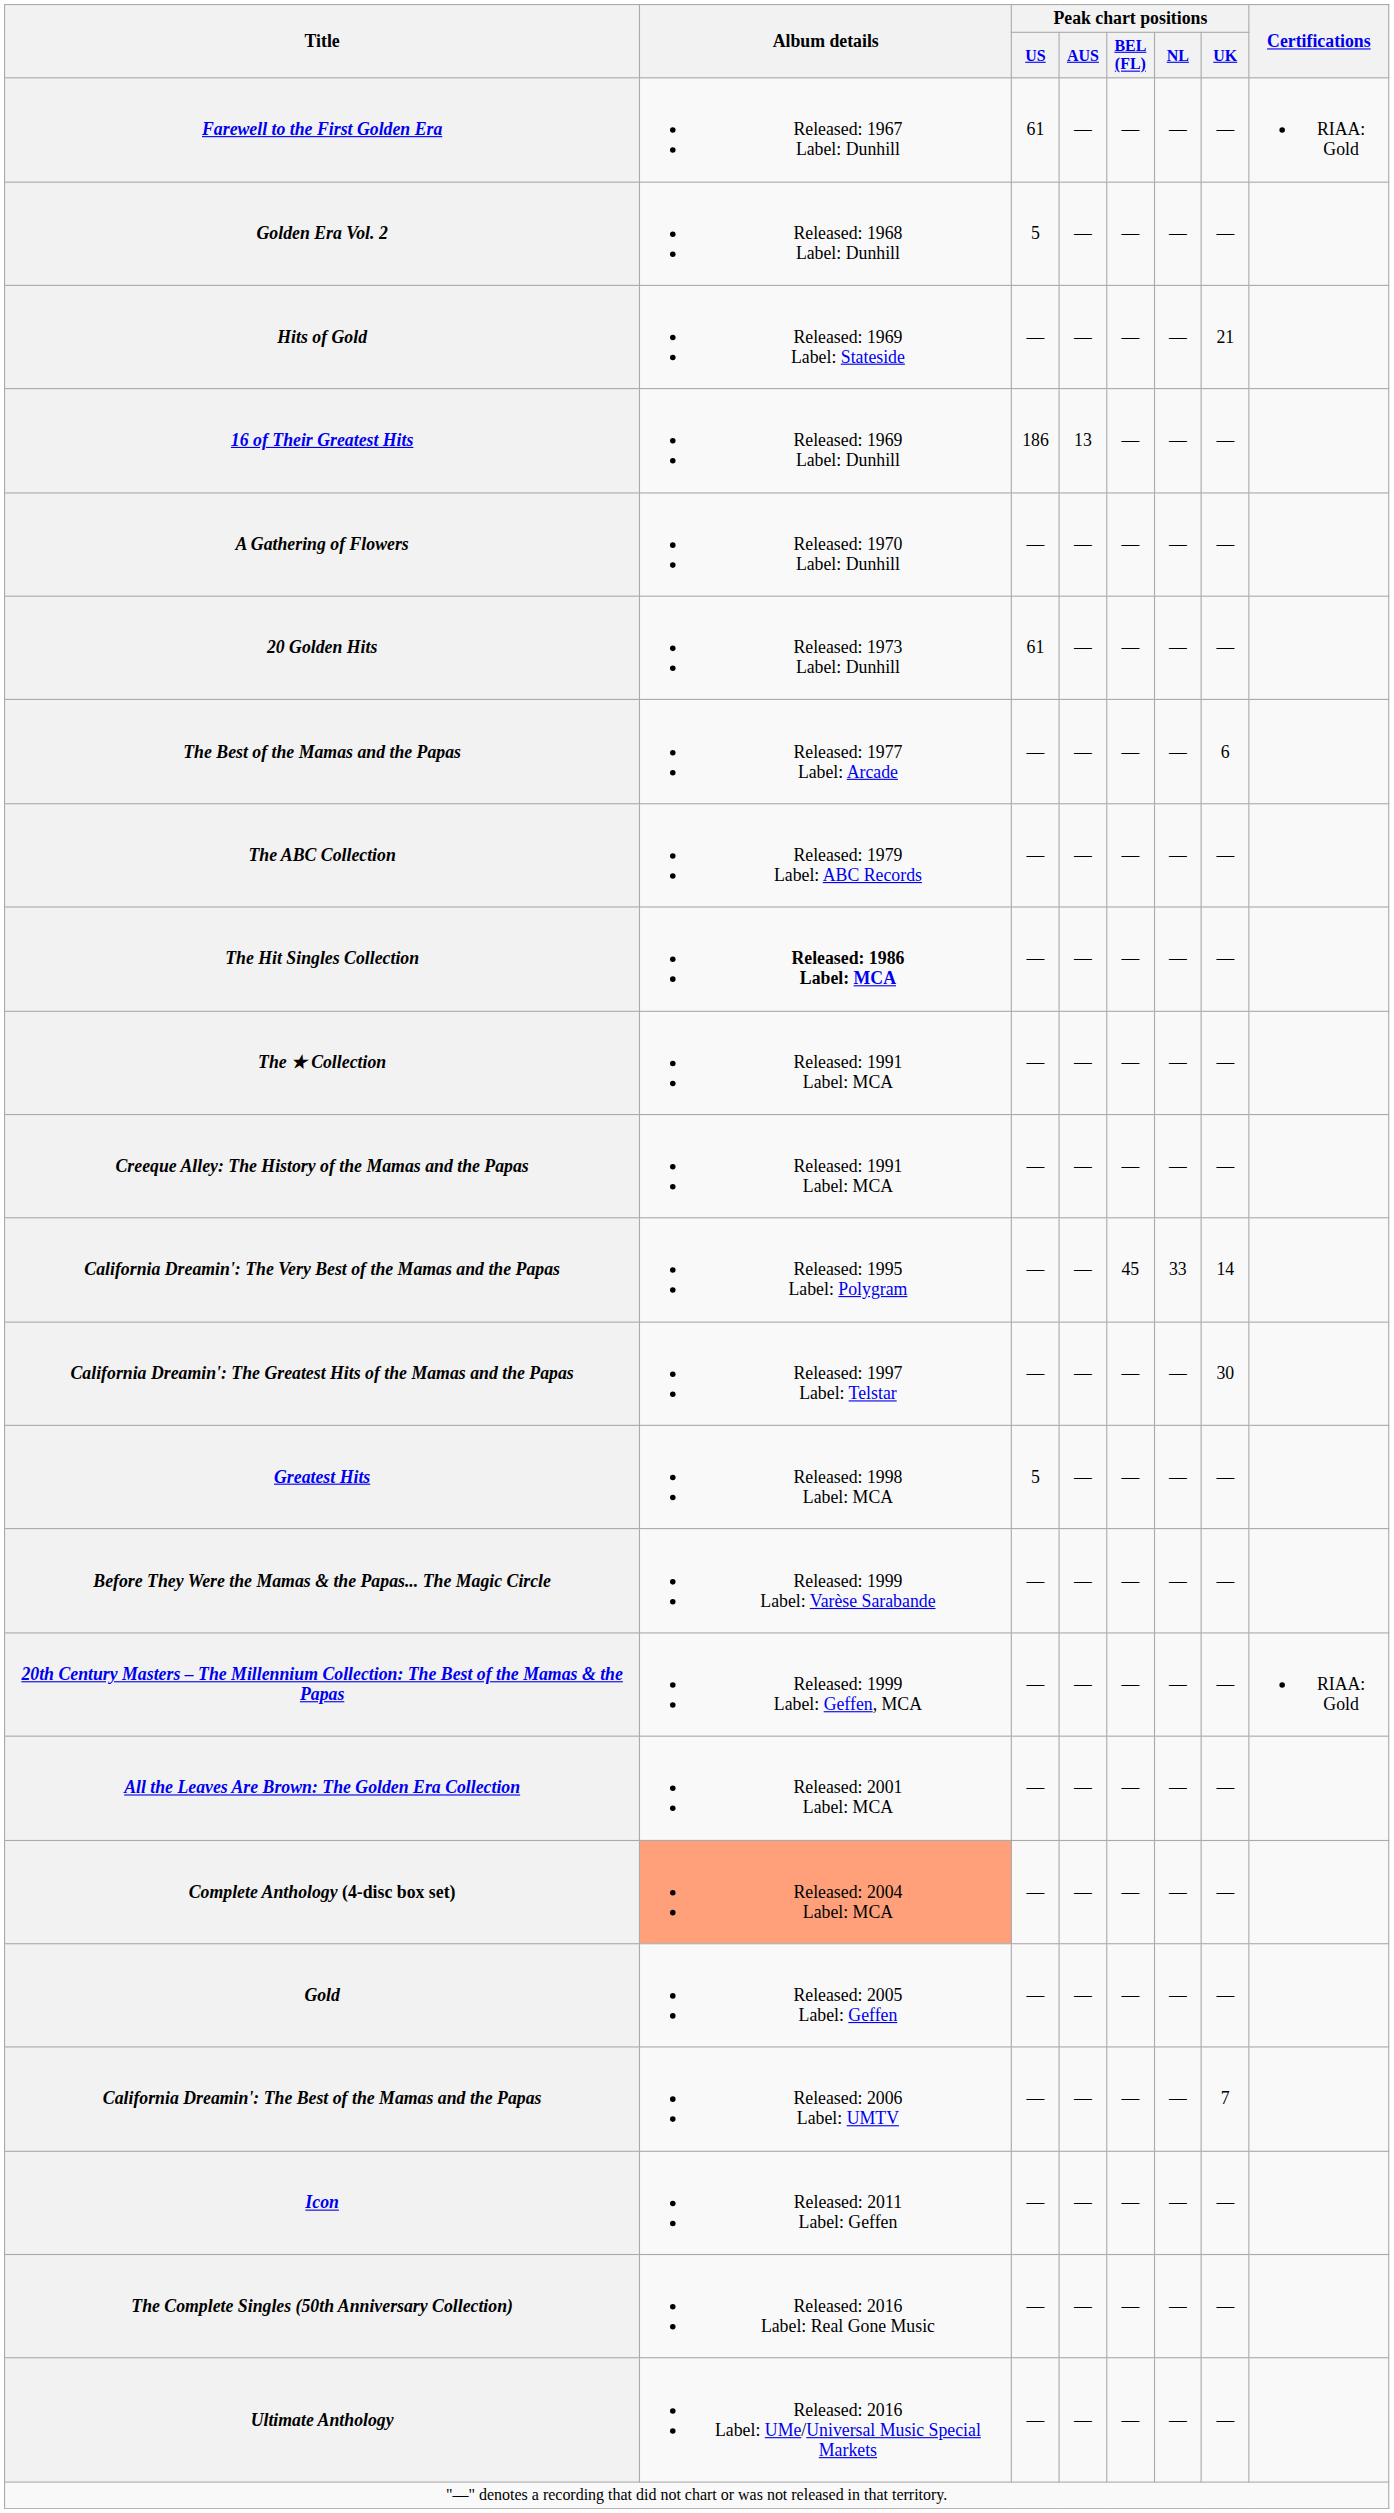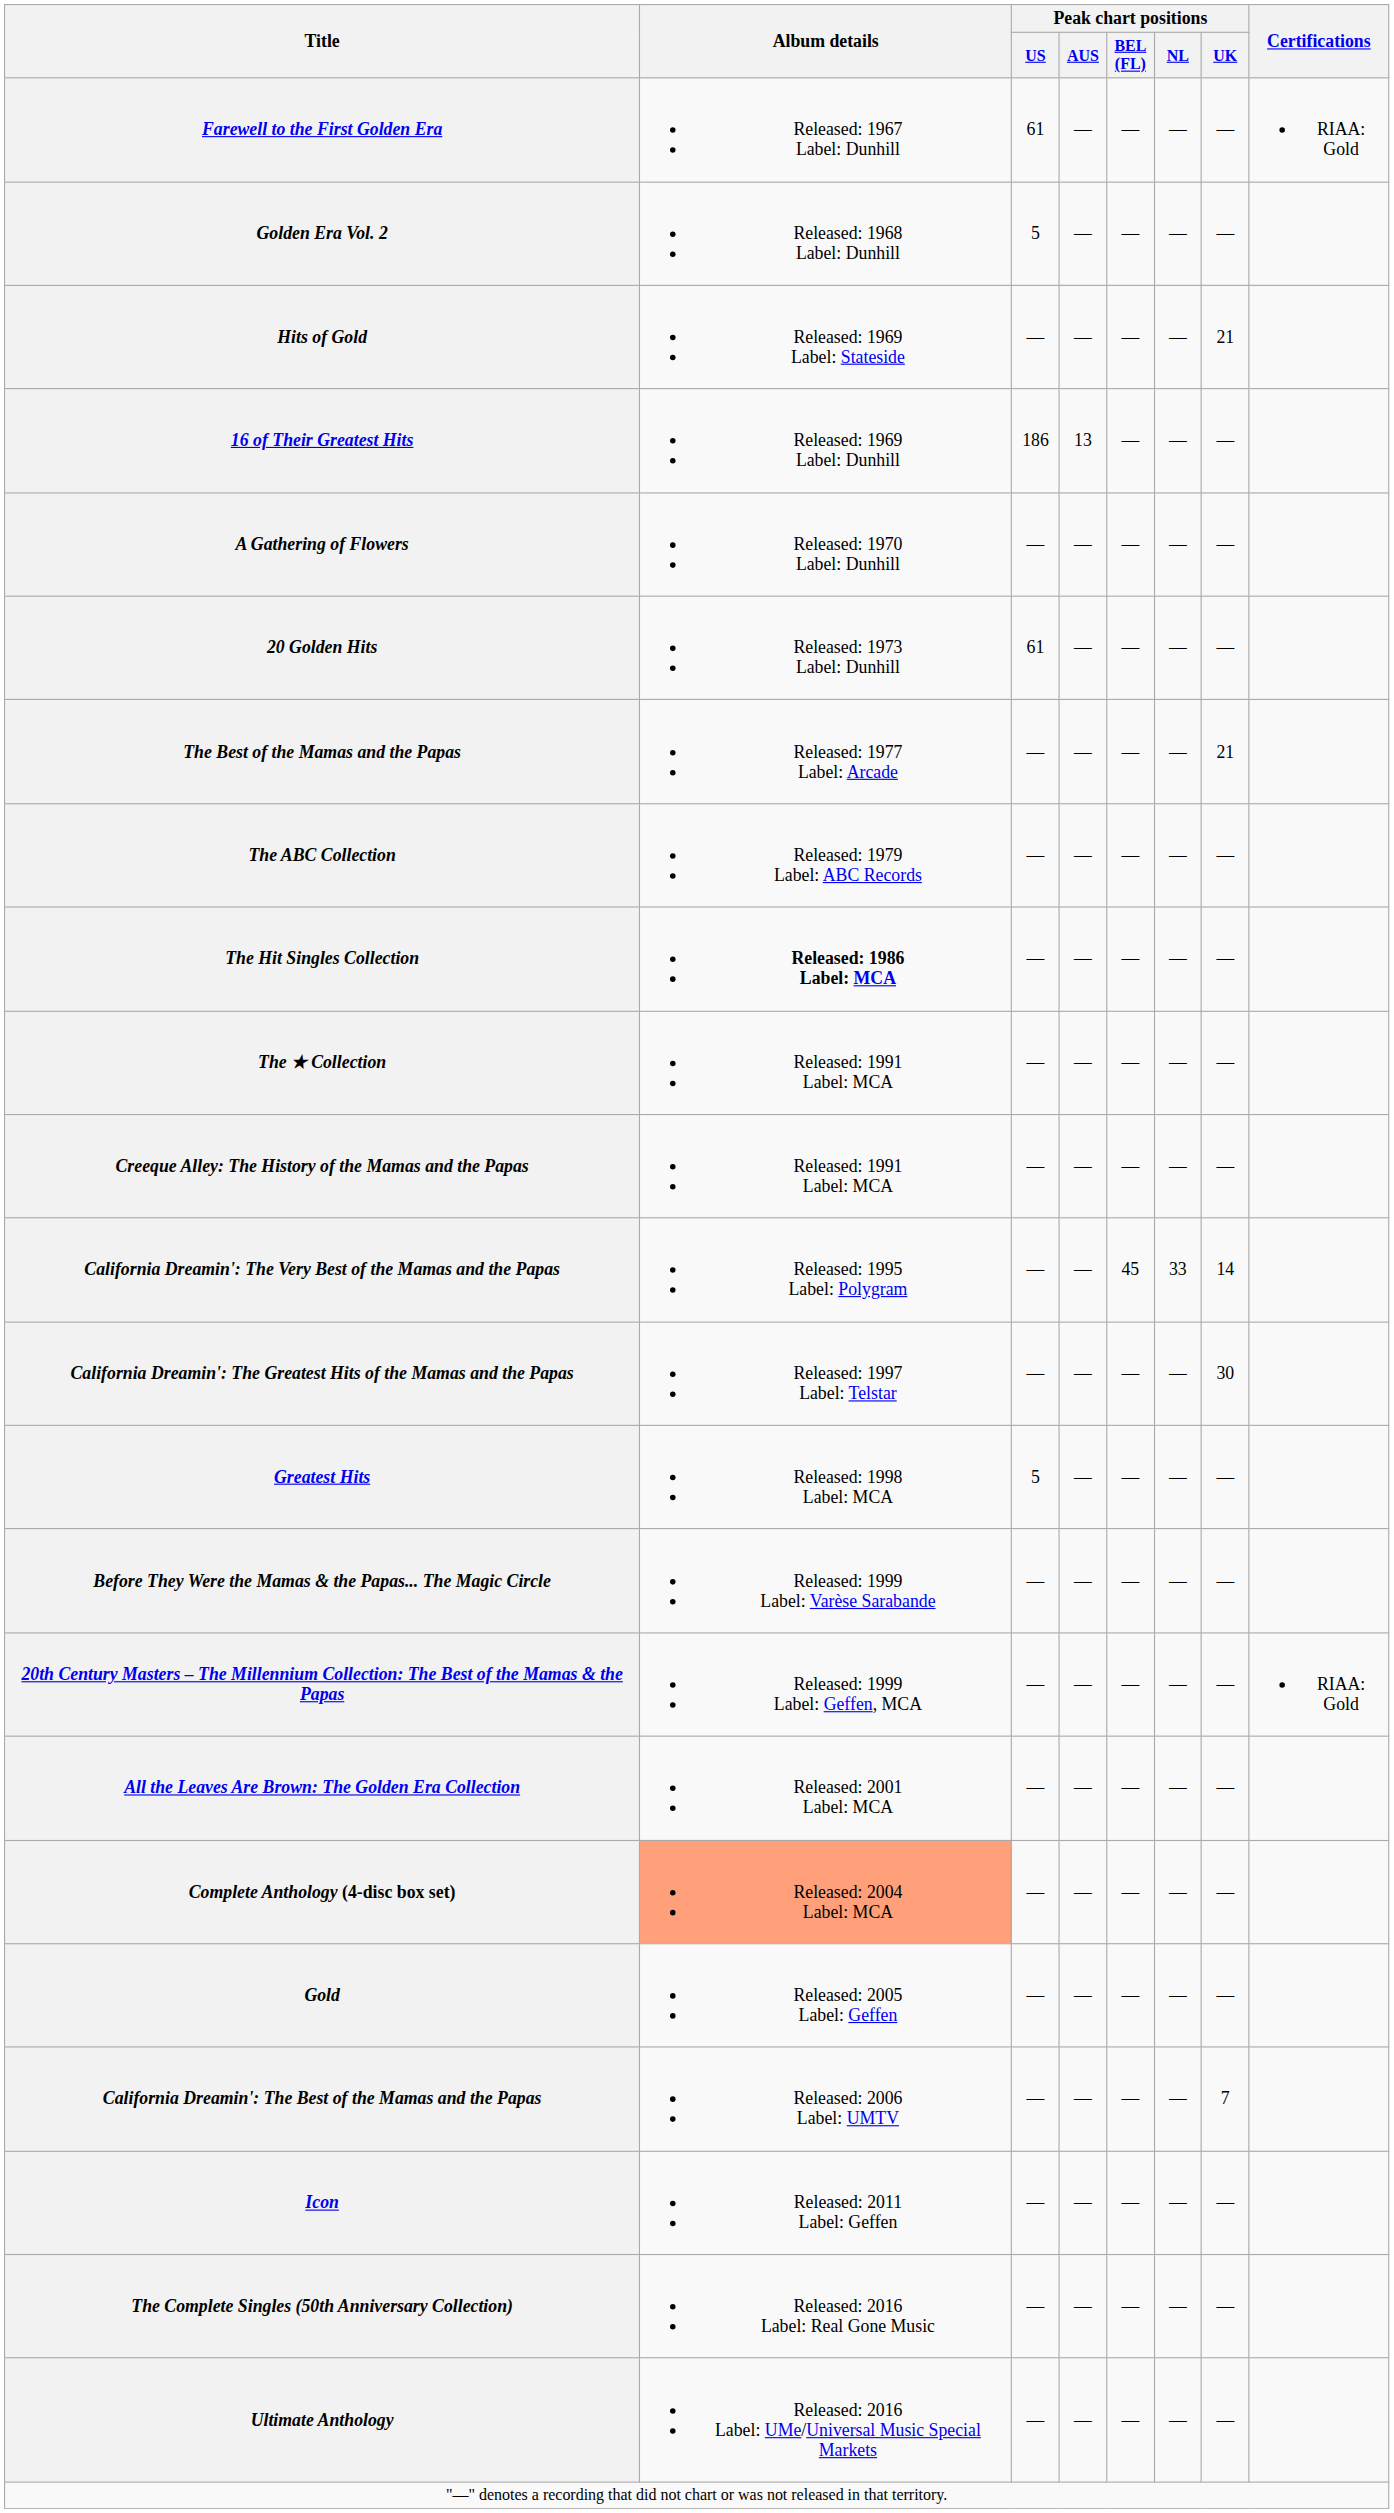The Best of the Mamas and the Papas | Peak chart positions / UK: 6 -> 21
